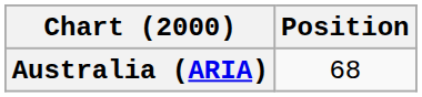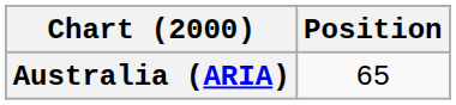Australia (ARIA) | Position: 68 -> 65
